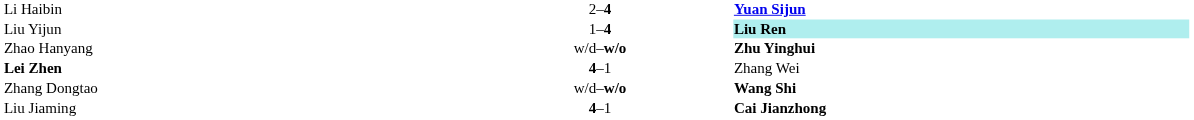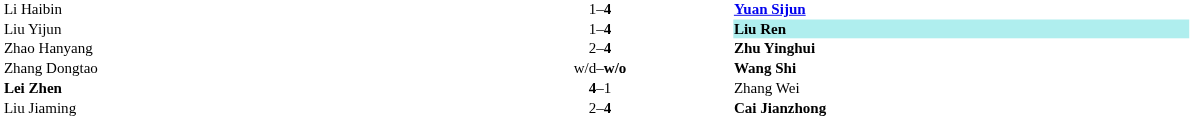Li Haibin | column 2: 2–4 -> 1–4
Zhao Hanyang | column 2: w/d–w/o -> 2–4
rows swapped: Zhang Dongtao <-> Lei Zhen
Liu Jiaming | column 2: 4–1 -> 2–4
